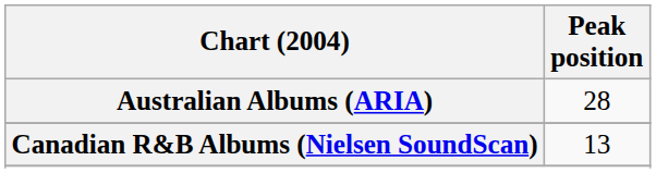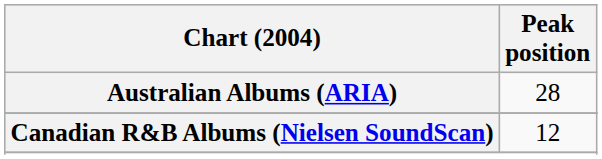Canadian R&B Albums (Nielsen SoundScan) | Peak position: 13 -> 12
